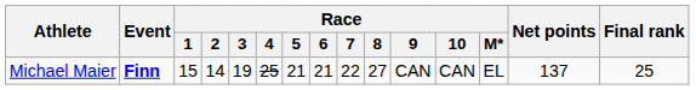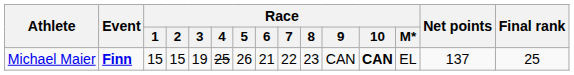Michael Maier | Race / 2: 14 -> 15
Michael Maier | Race / 5: 21 -> 26
Michael Maier | Race / 8: 27 -> 23
Michael Maier | Race / 10: normal -> bold
